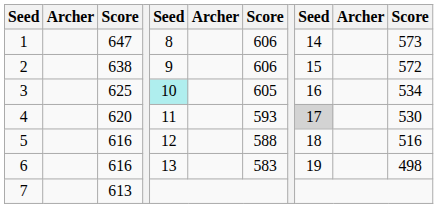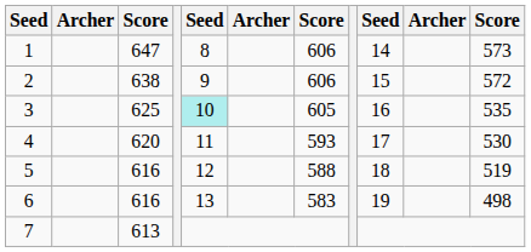3 | column 11: 534 -> 535
4 | column 9: lightgrey background -> no background
5 | column 11: 516 -> 519
